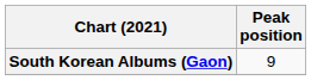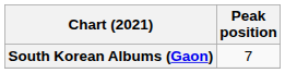South Korean Albums (Gaon) | Peak position: 9 -> 7
